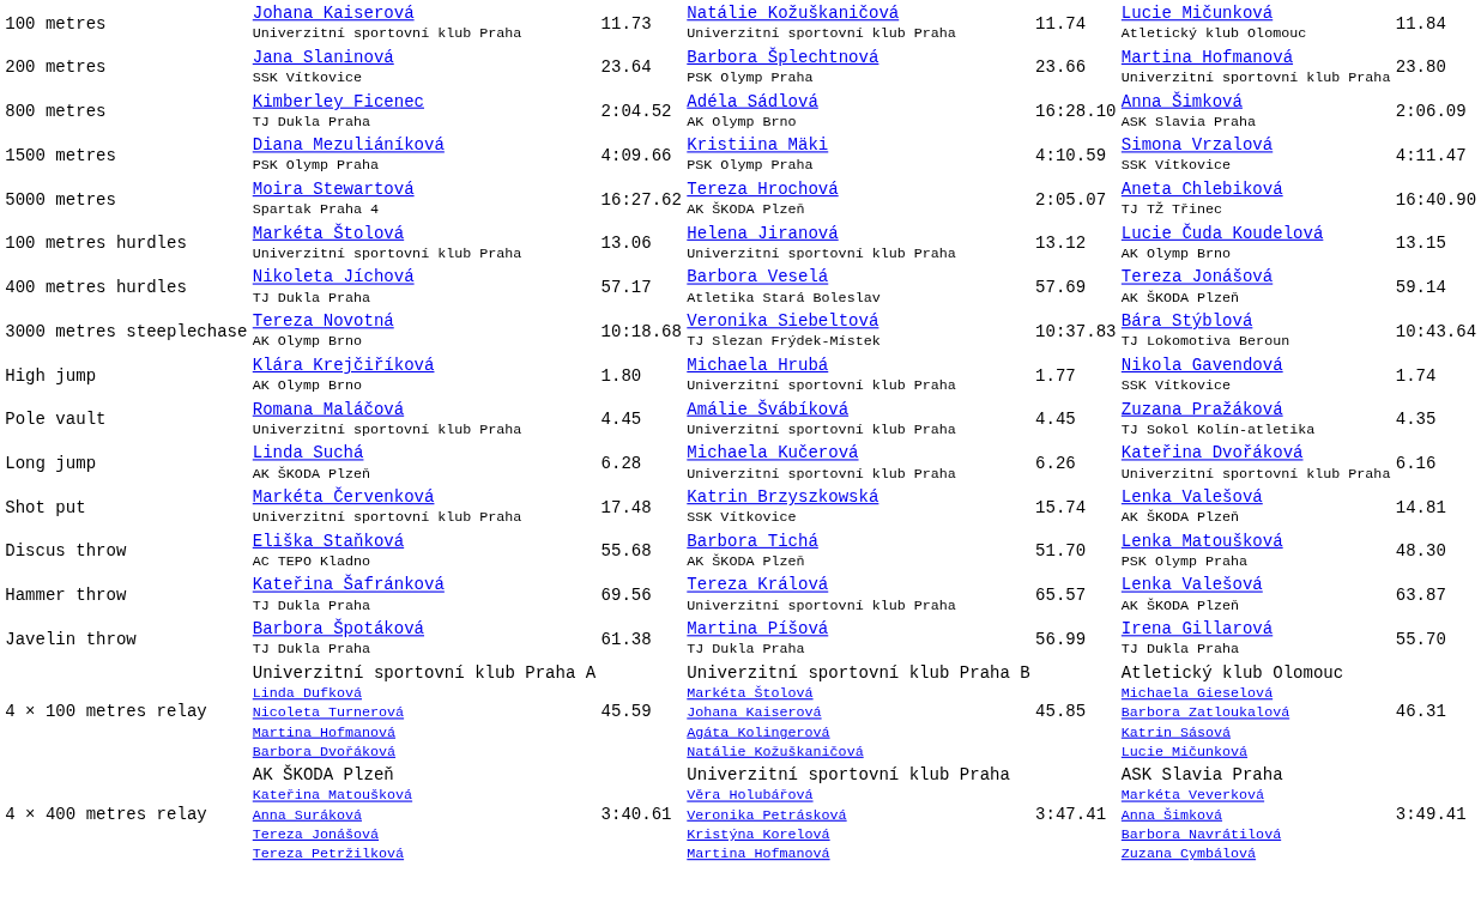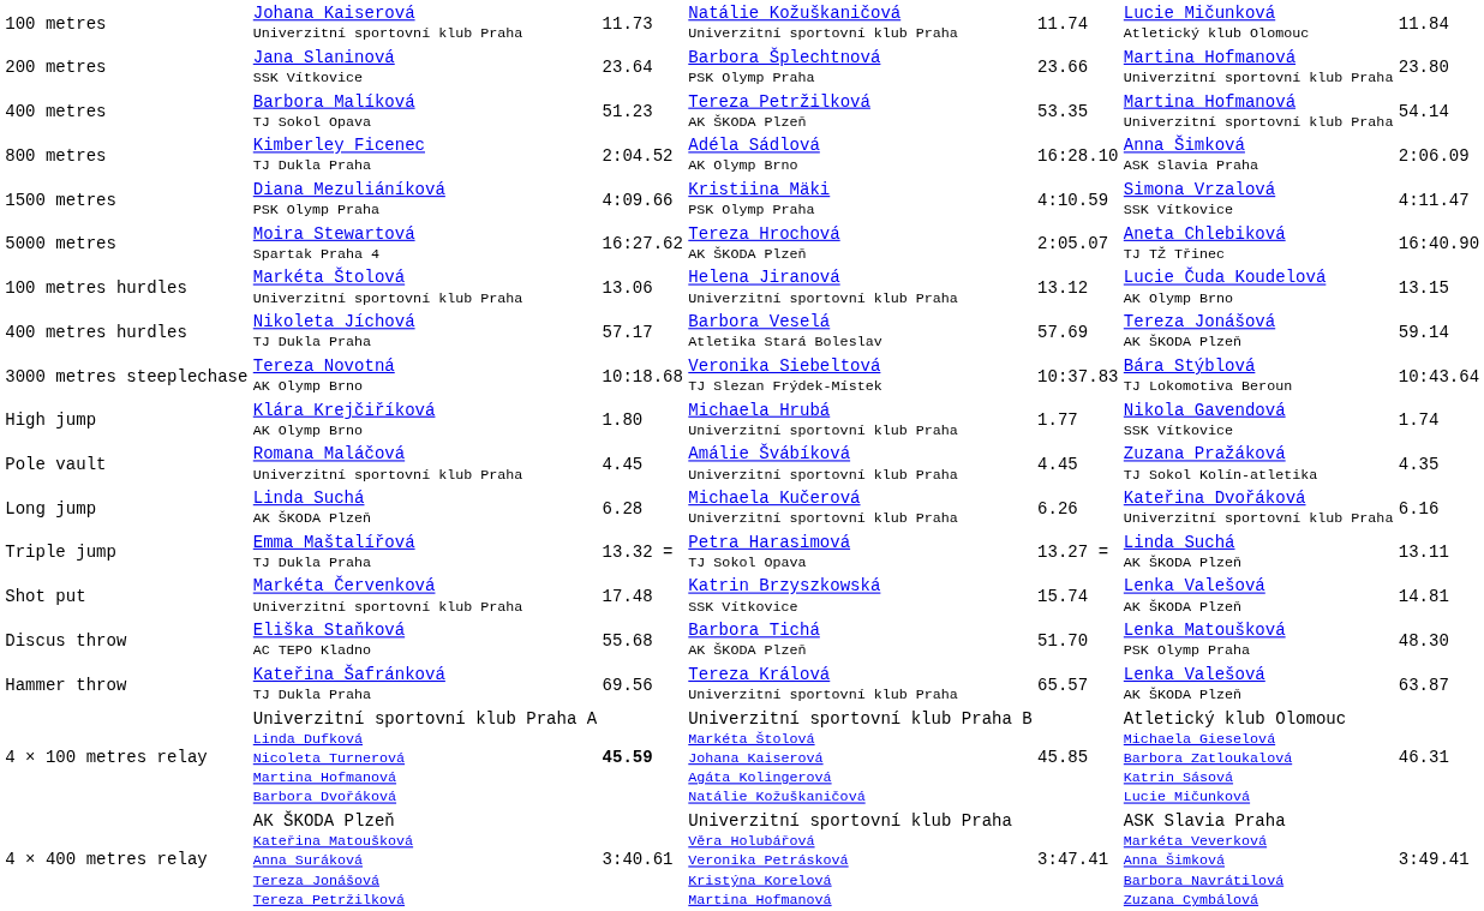+ row: 400 metres | Barbora Malíková TJ Sokol Opava | 51.23 | Tereza Petržilková AK ŠKODA Plzeň | 53.35 | Martina Hofmanová Univerzitní sportovní klub Praha | 54.14
+ row: Triple jump | Emma Maštalířová TJ Dukla Praha | 13.32 = | Petra Harasimová TJ Sokol Opava | 13.27 = | Linda Suchá AK ŠKODA Plzeň | 13.11
- row: Javelin throw | Barbora Špotáková TJ Dukla Praha | 61.38 | Martina Píšová TJ Dukla Praha | 56.99 | Irena Gillarová TJ Dukla Praha | 55.70
4 × 100 metres relay | column 3: normal -> bold
